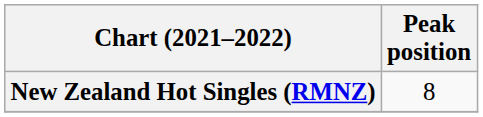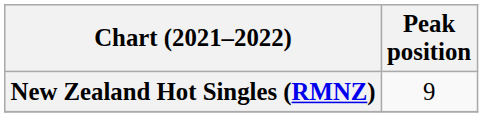New Zealand Hot Singles (RMNZ) | Peak position: 8 -> 9
